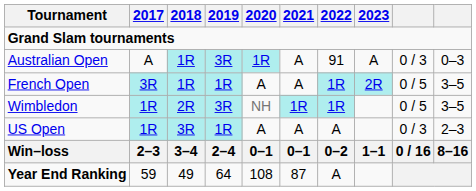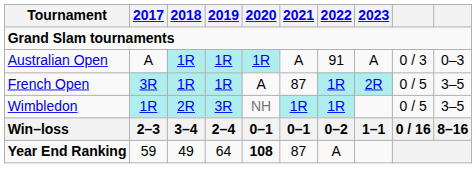Australian Open | 2019: 3R -> 1R
French Open | 2021: A -> 87
- row: US Open | 1R | 3R | 1R | A | A | A | 0 / 3 | 2–3
Year End Ranking | 2020: normal -> bold
